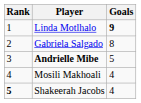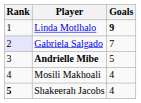Gabriela Salgado | Rank: no background -> lavender background
Gabriela Salgado | Goals: 8 -> 7
